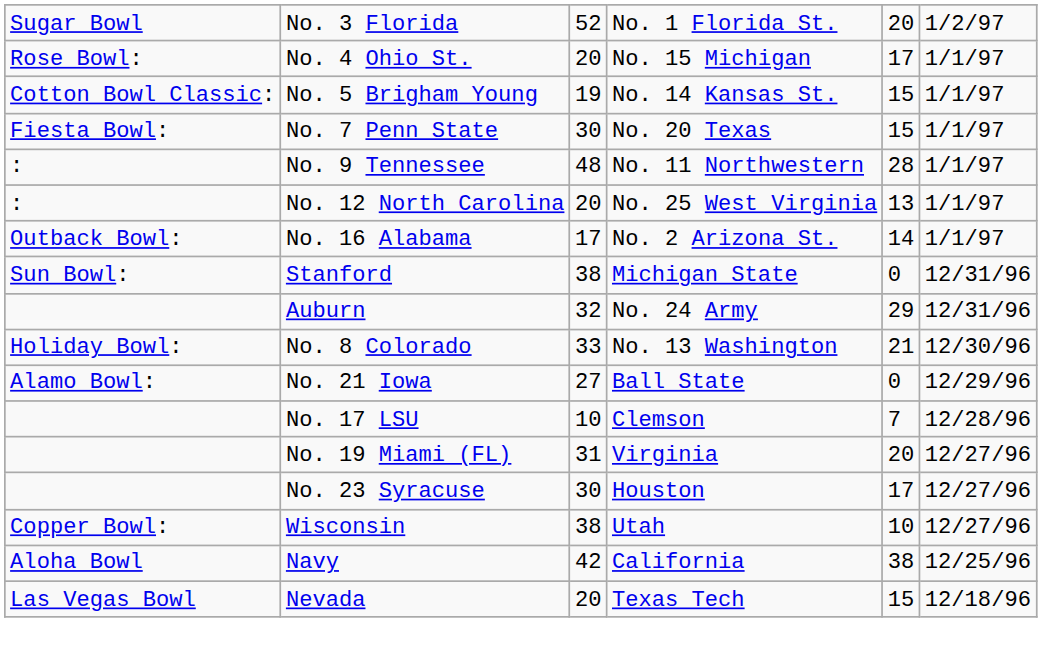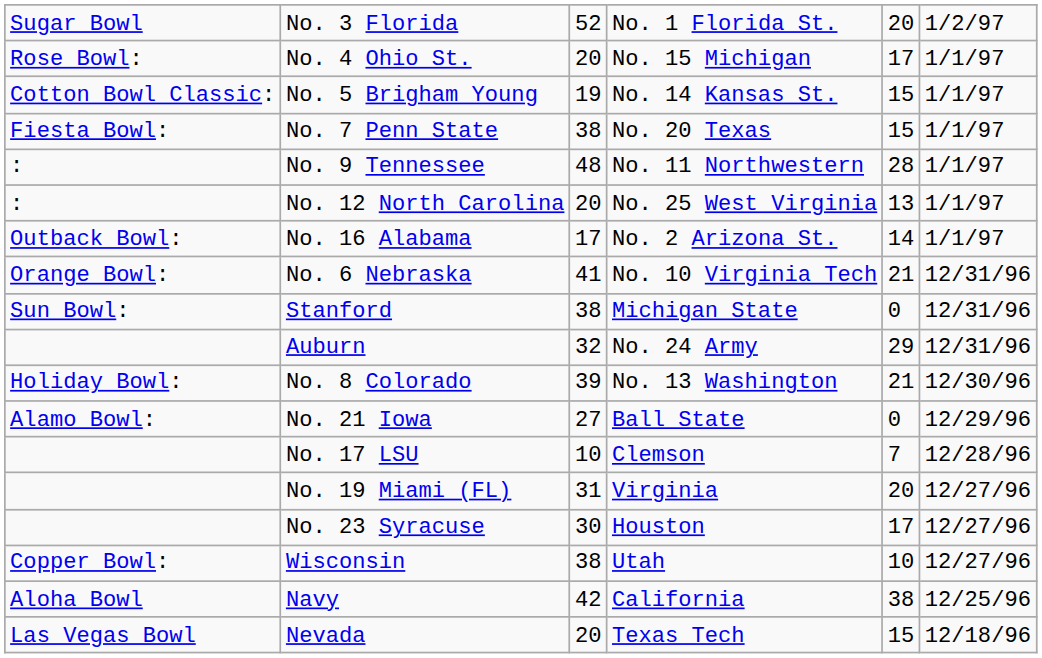No. 7 Penn State | column 3: 30 -> 38
+ row: Orange Bowl: | No. 6 Nebraska | 41 | No. 10 Virginia Tech | 21 | 12/31/96
No. 8 Colorado | column 3: 33 -> 39
